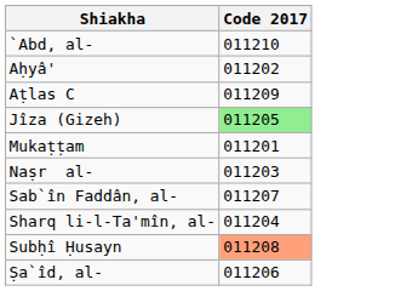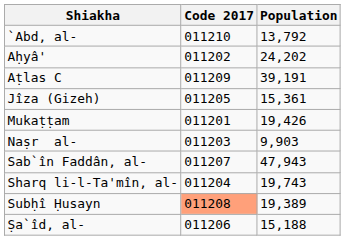+ column: Population | 13,792 | 24,202 | 39,191 | 15,361 | 19,426 | 9,903 | 47,943 | 19,743 | 19,389 | 15,188
Jîza (Gizeh) | Code 2017: lightgreen background -> no background
